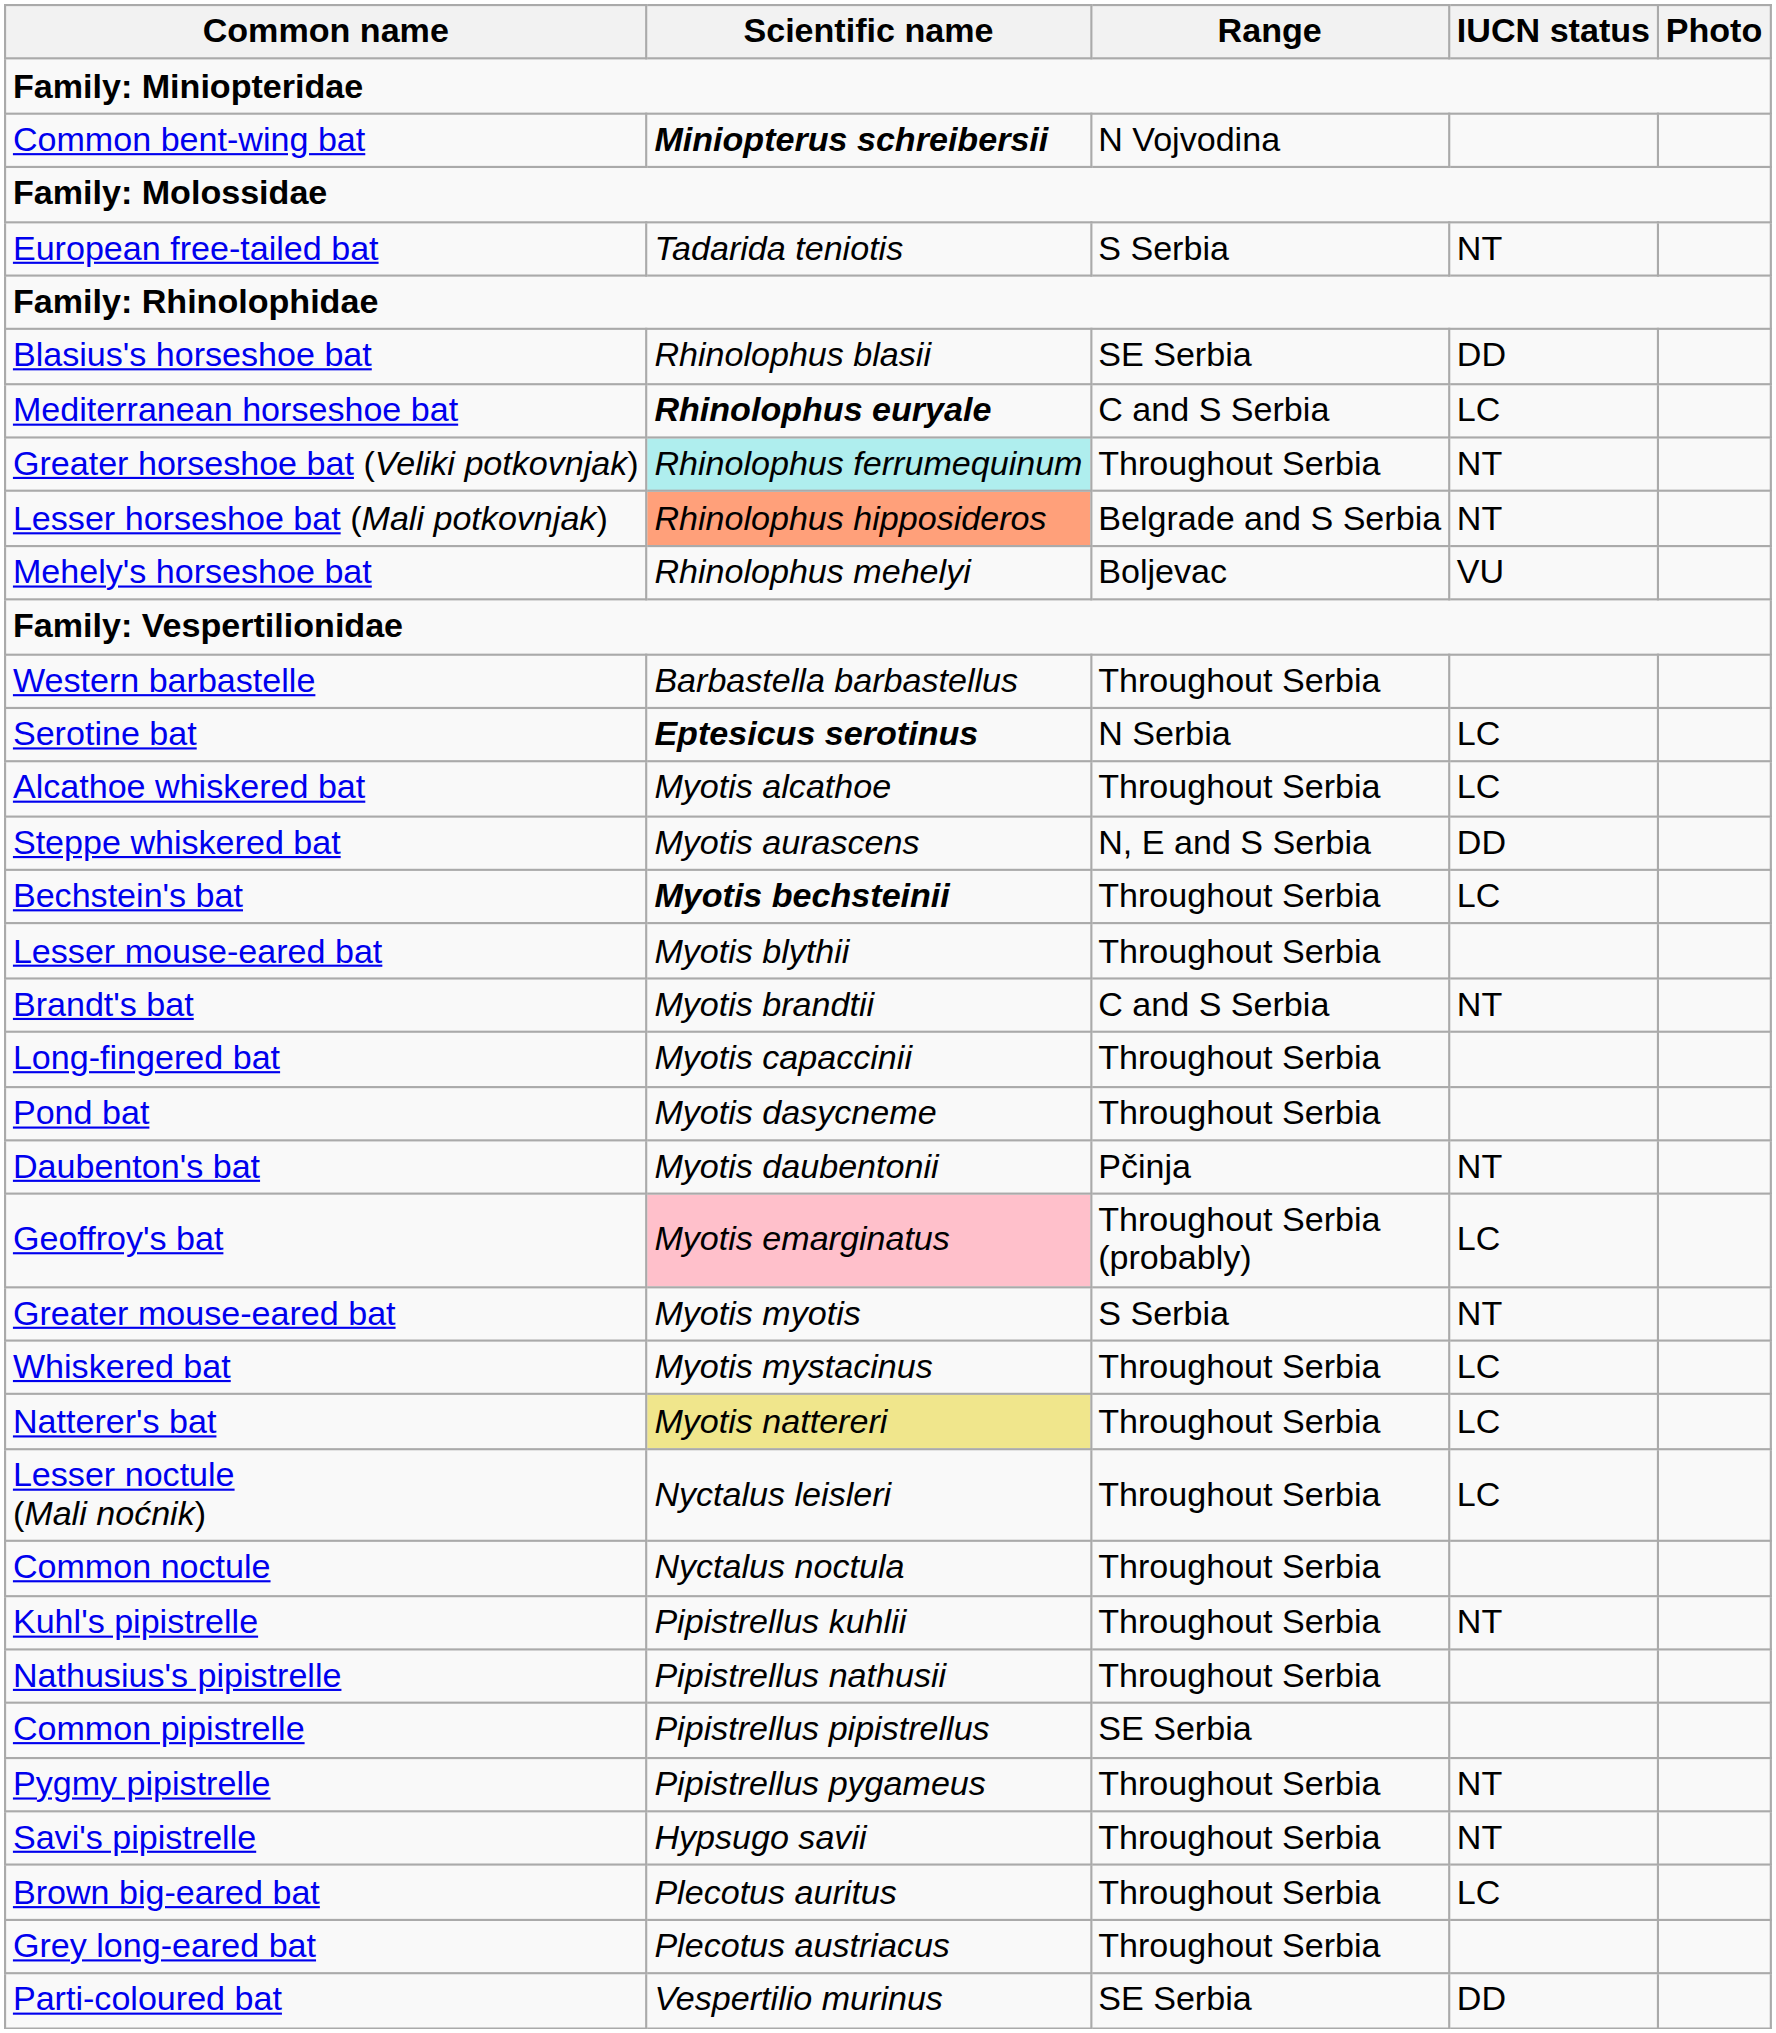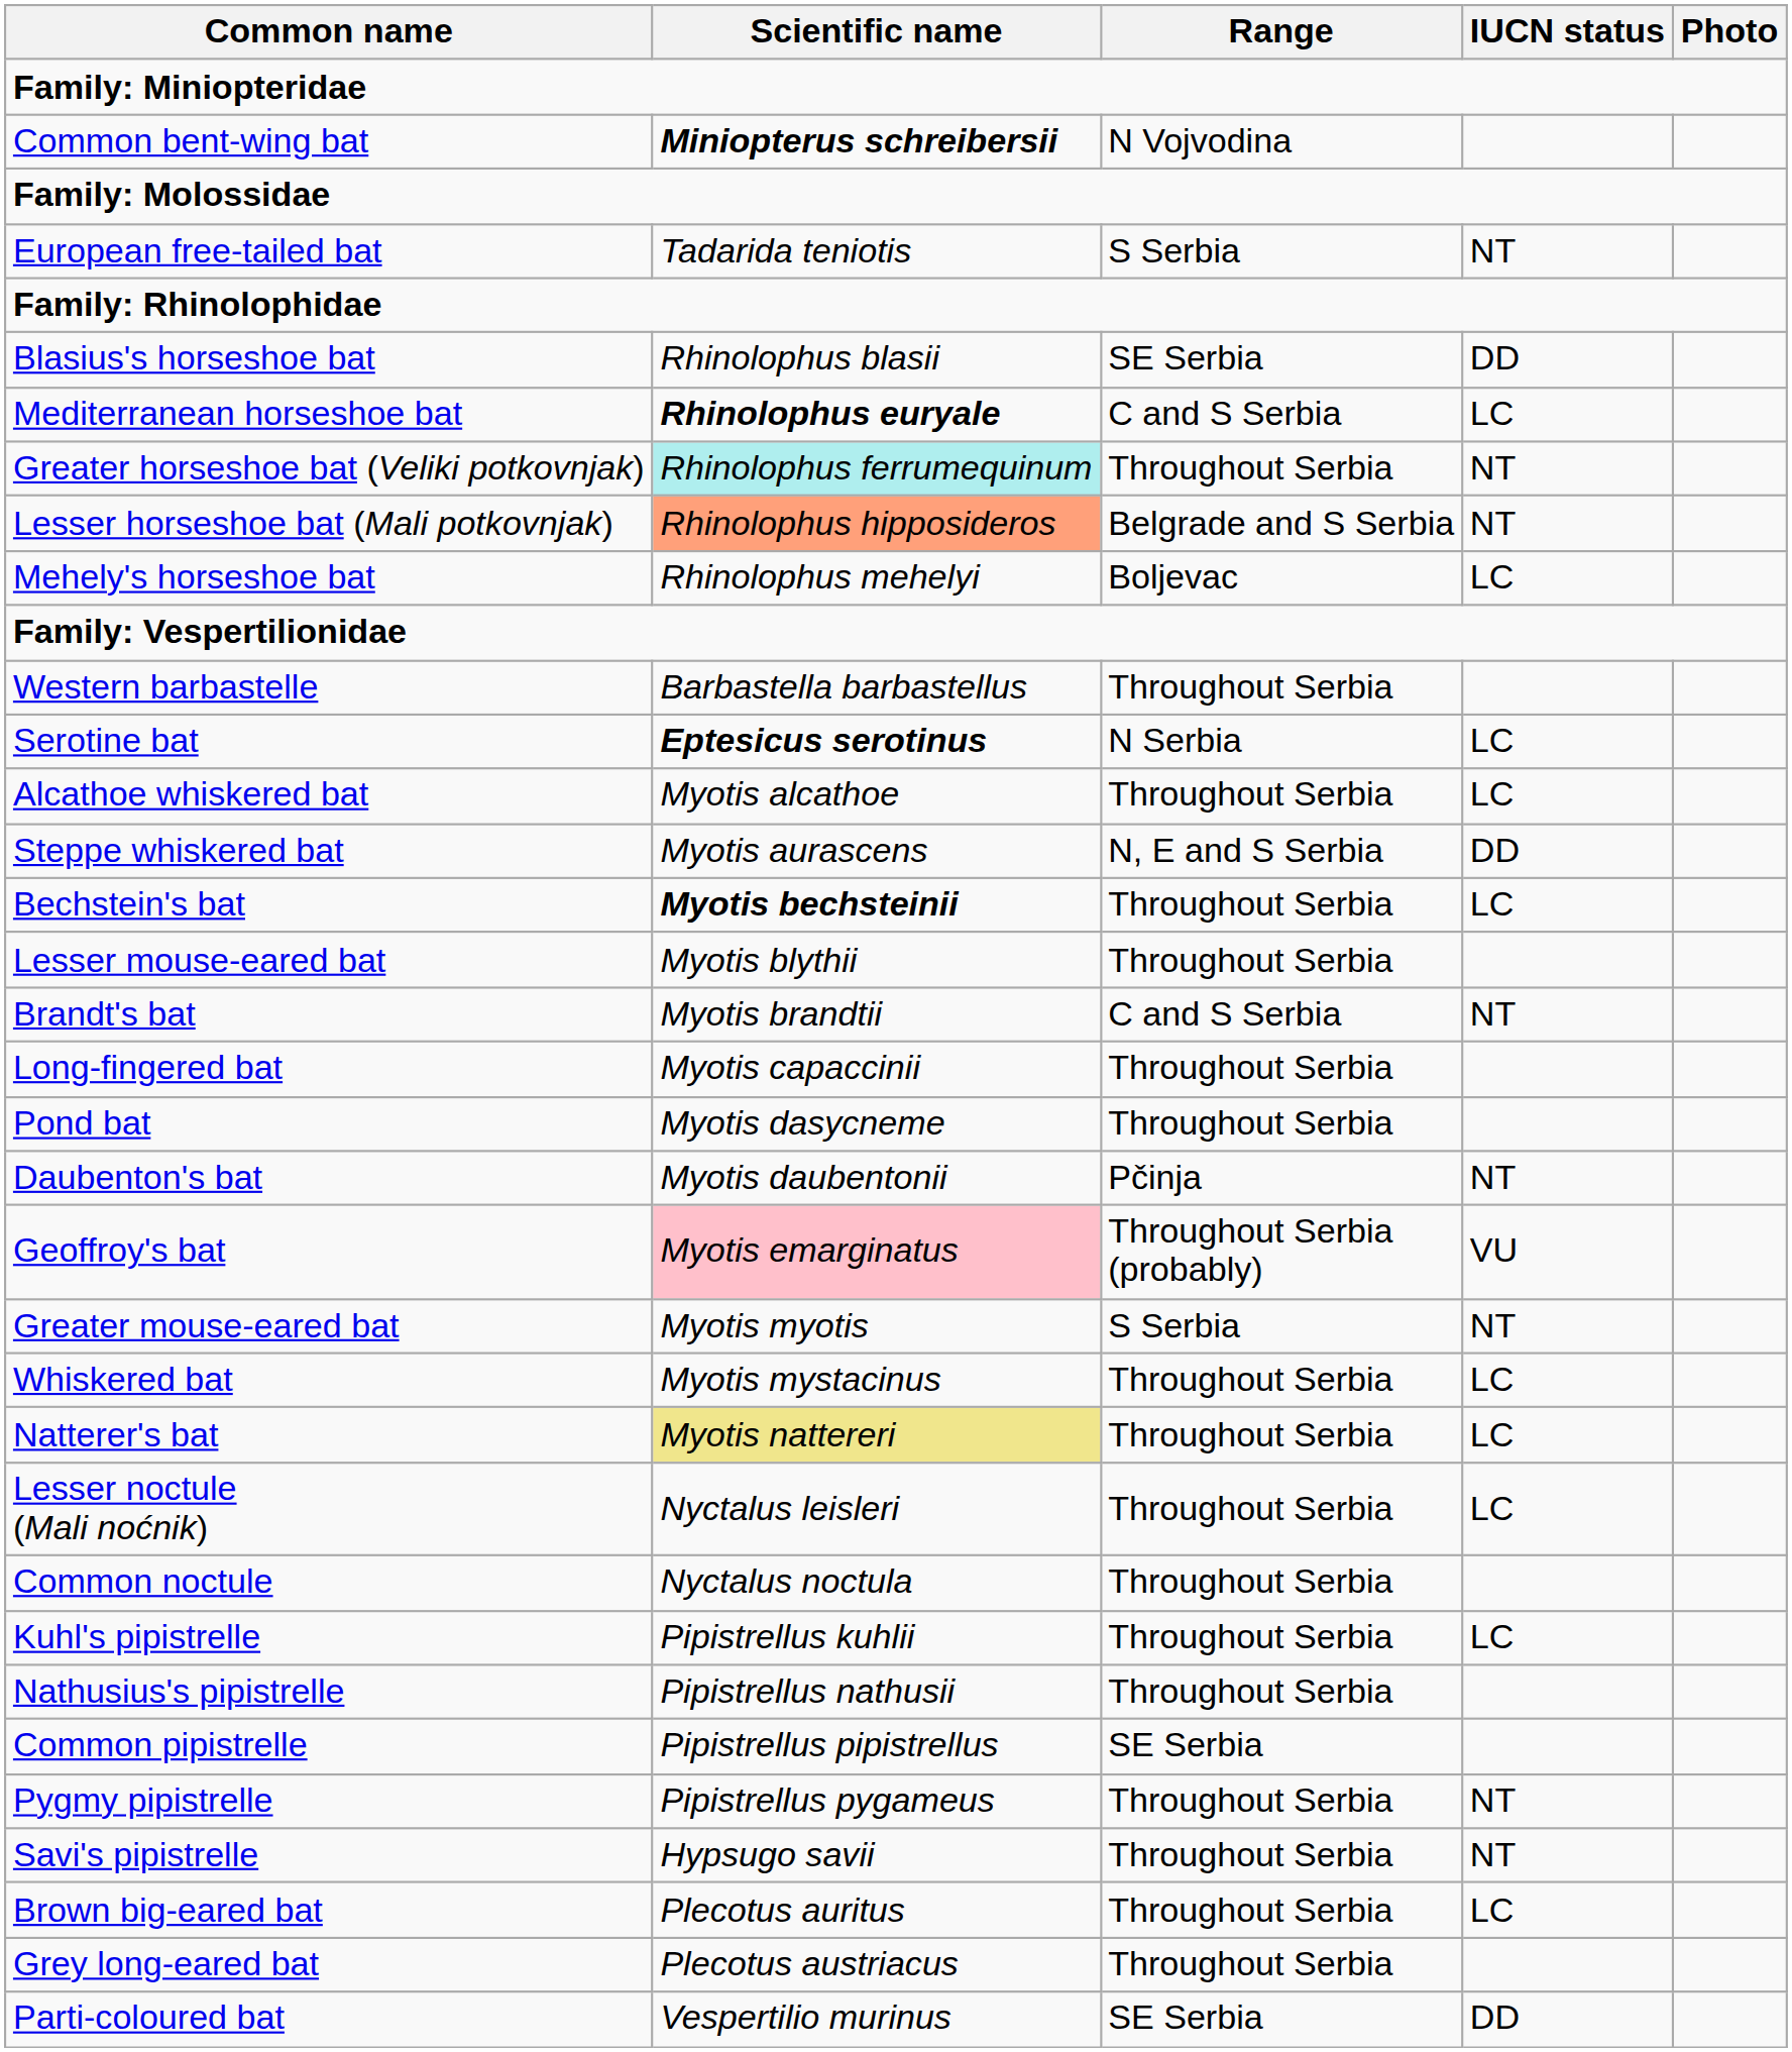Mehely's horseshoe bat | IUCN status: VU -> LC
Geoffroy's bat | IUCN status: LC -> VU
Kuhl's pipistrelle | IUCN status: NT -> LC
